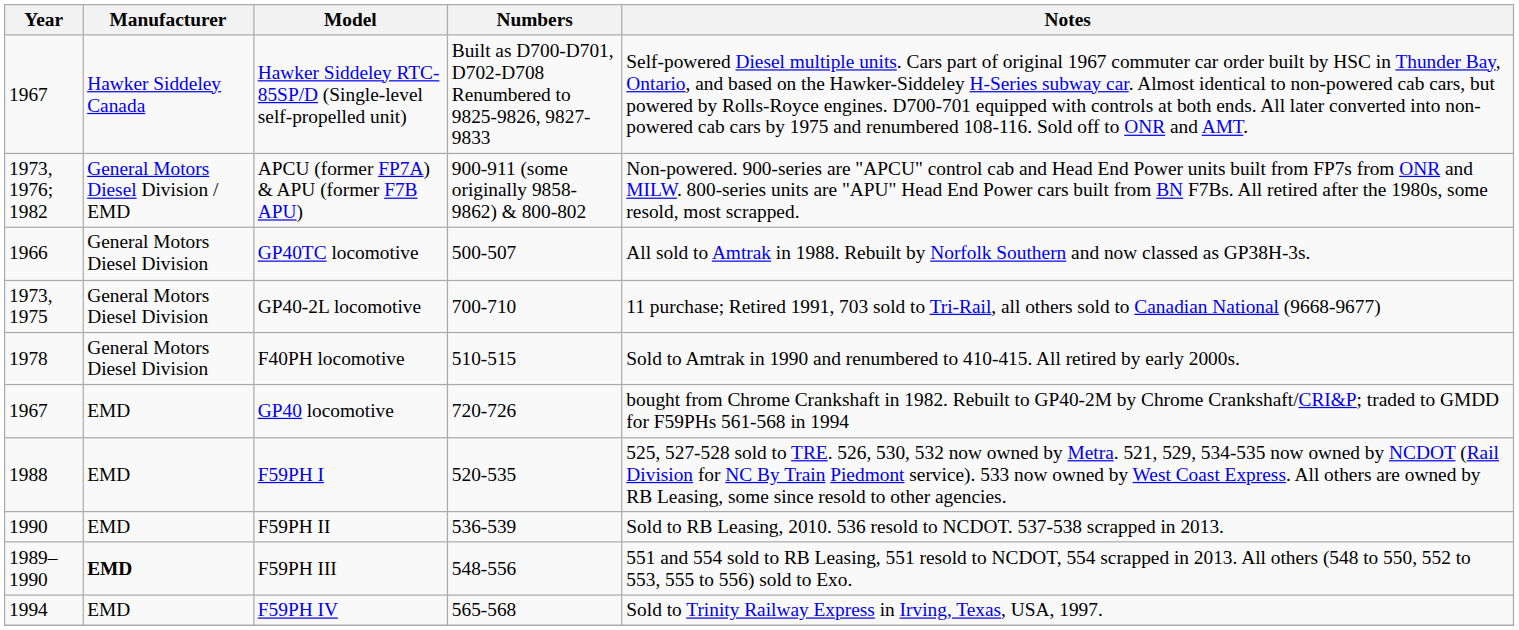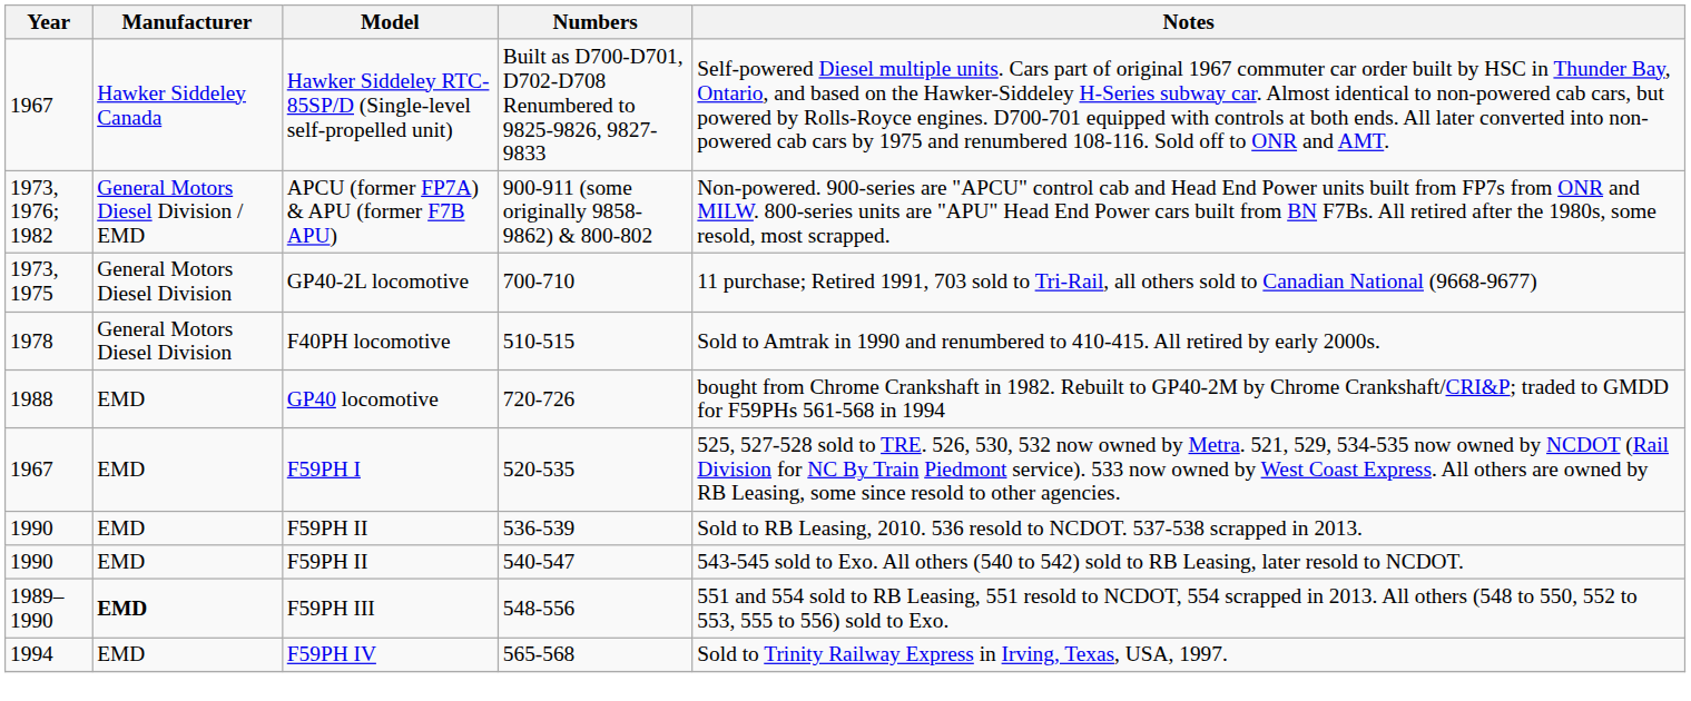- row: 1966 | General Motors Diesel Division | GP40TC locomotive | 500-507 | All sold to Amtrak in 1988. Rebuilt by Norfolk Southern and now classed as GP38H-3s.
GP40 locomotive | Year: 1967 -> 1988
F59PH I | Year: 1988 -> 1967
+ row: 1990 | EMD | F59PH II | 540-547 | 543-545 sold to Exo. All others (540 to 542) sold to RB Leasing, later resold to NCDOT.
